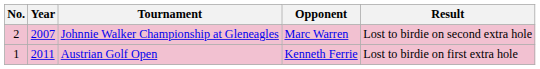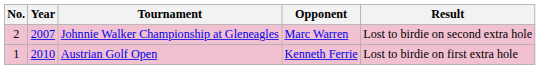Austrian Golf Open | Year: 2011 -> 2010
